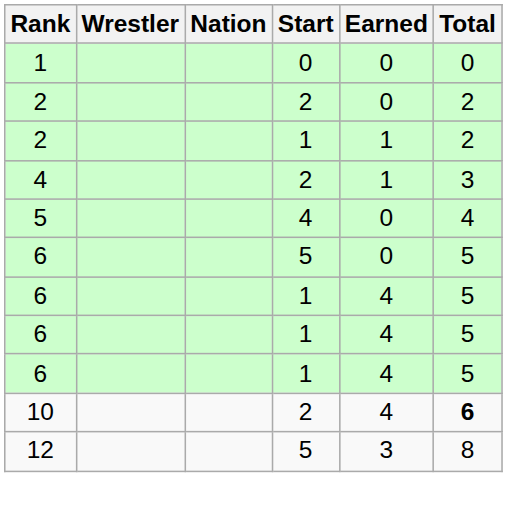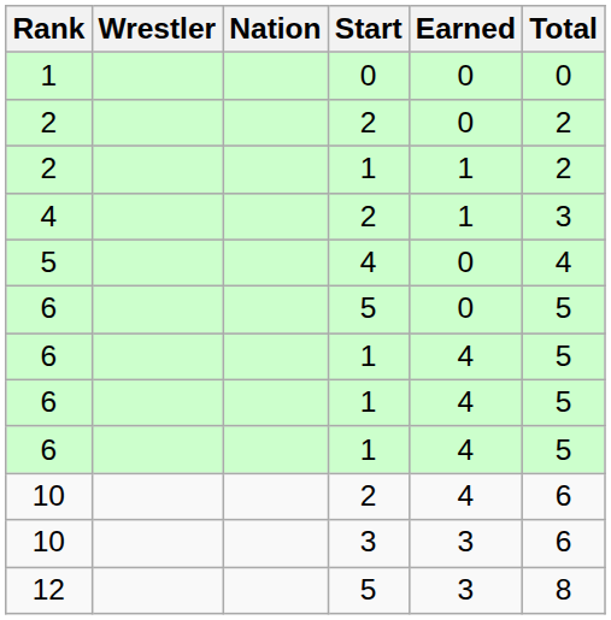10 / 2 | Total: bold -> normal
+ row: 10 | 3 | 3 | 6
